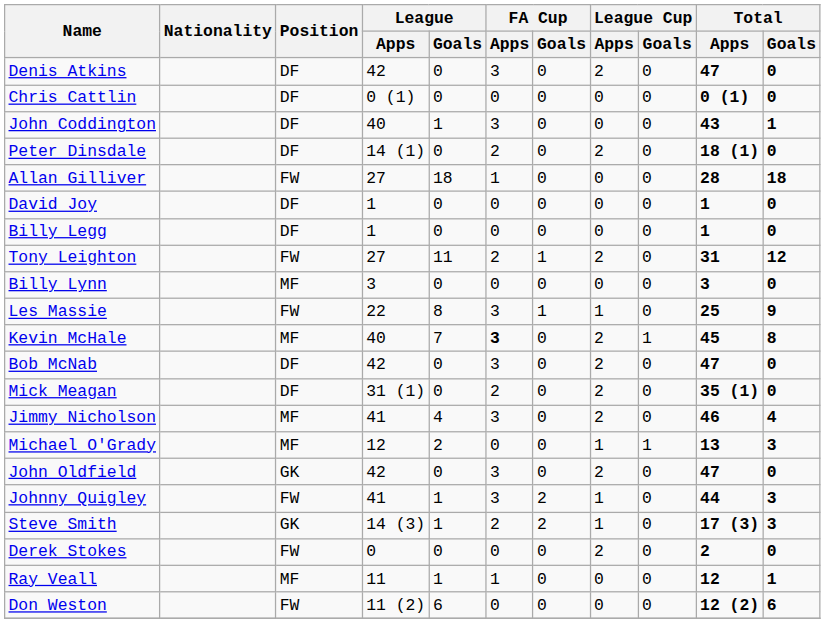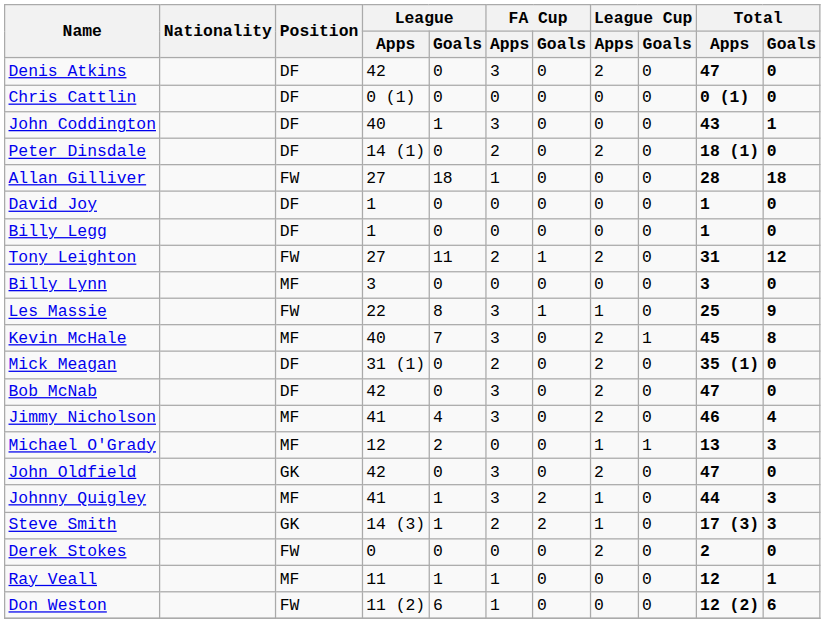Kevin McHale | FA Cup / Apps: bold -> normal
rows swapped: Bob McNab <-> Mick Meagan
Johnny Quigley | Position: FW -> MF
Don Weston | FA Cup / Apps: 0 -> 1
